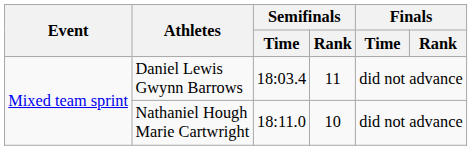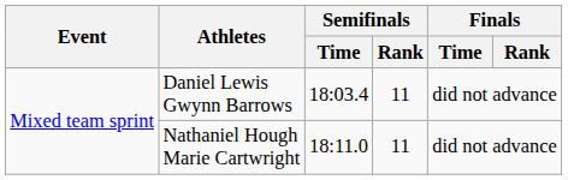Nathaniel Hough Marie Cartwright | Semifinals / Rank: 10 -> 11
